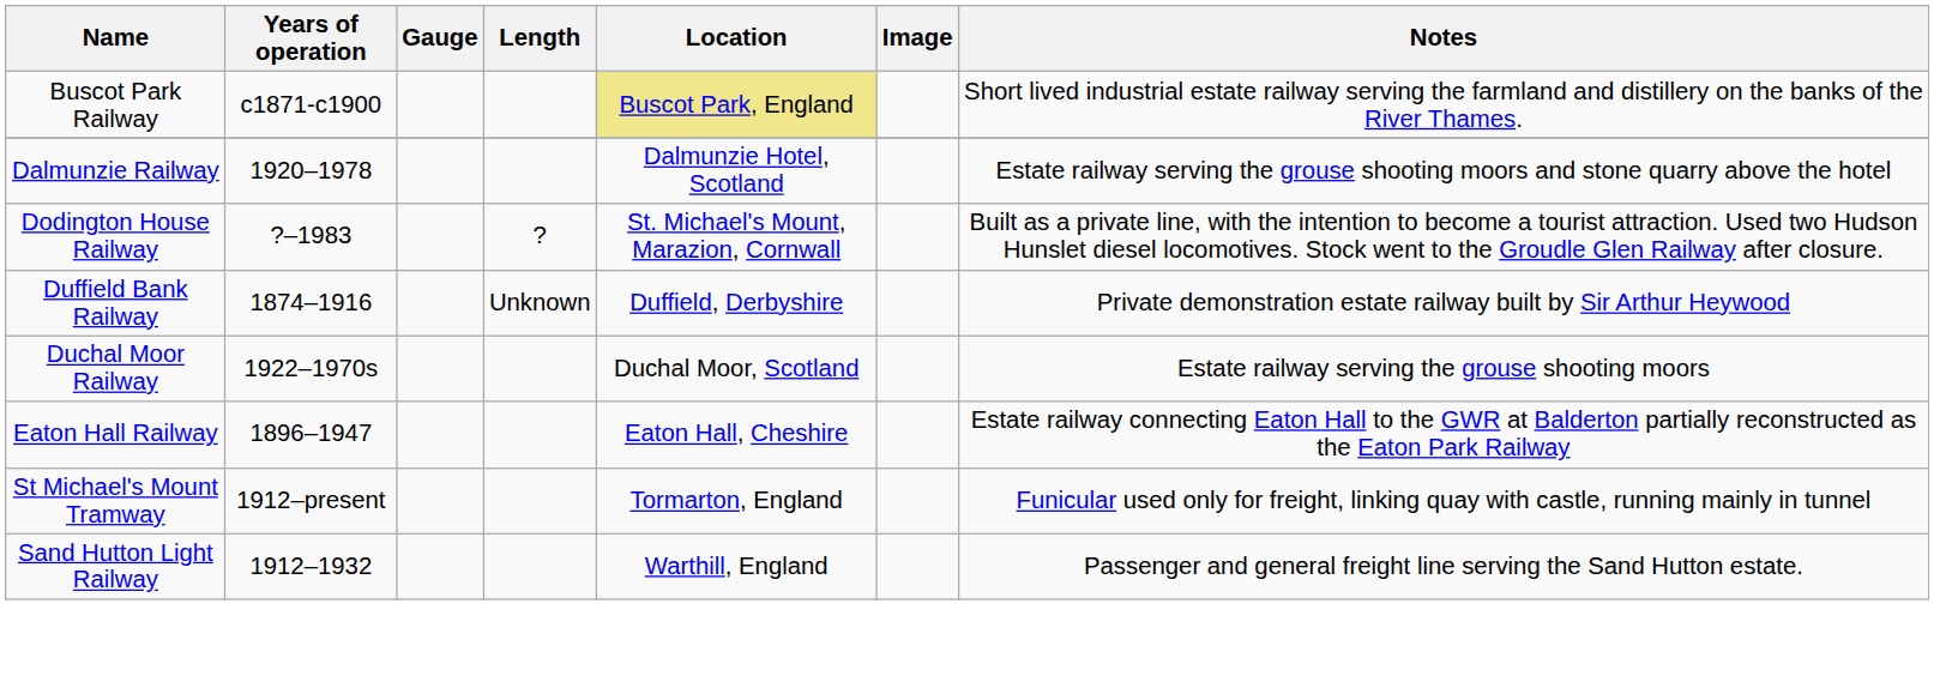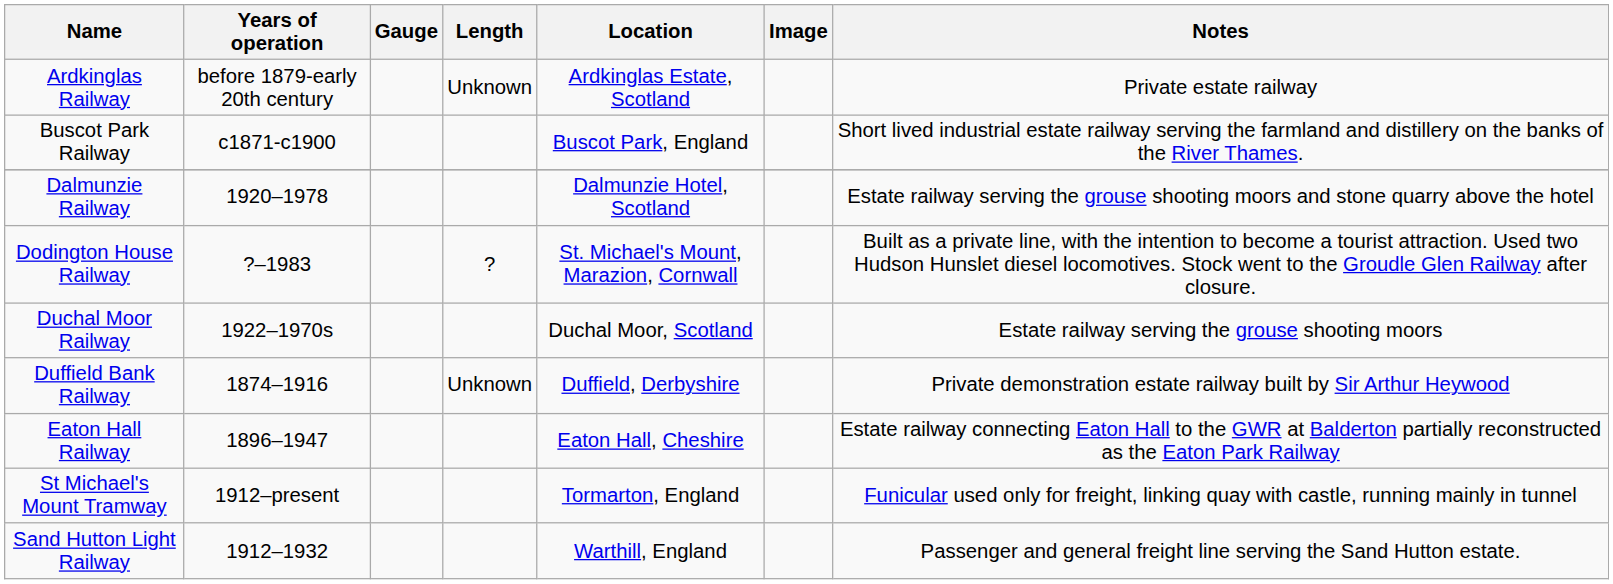+ row: Ardkinglas Railway | before 1879-early 20th century | Unknown | Ardkinglas Estate, Scotland | Private estate railway
Buscot Park Railway | Location: khaki background -> no background
rows swapped: Duchal Moor Railway <-> Duffield Bank Railway
